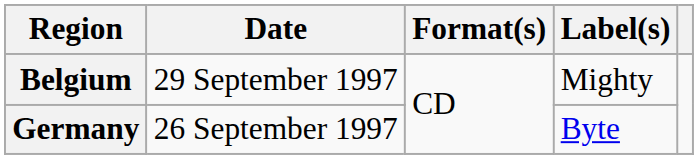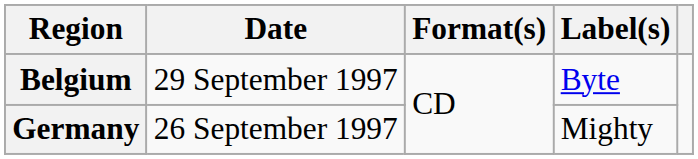Belgium | Label(s): Mighty -> Byte
Germany | Label(s): Byte -> Mighty
